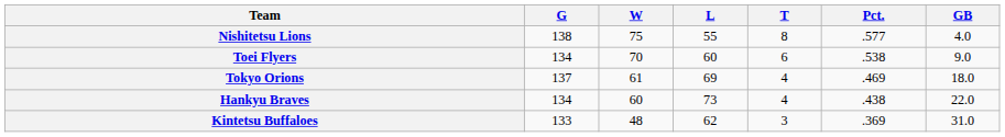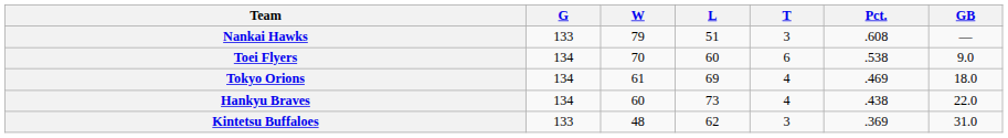+ row: Nankai Hawks | 133 | 79 | 51 | 3 | .608 | —
- row: Nishitetsu Lions | 138 | 75 | 55 | 8 | .577 | 4.0
Tokyo Orions | G: 137 -> 134
